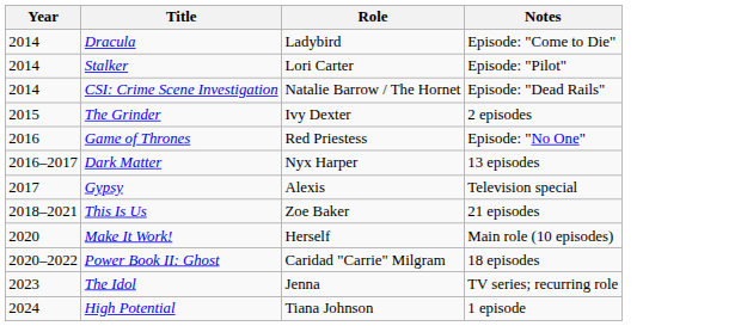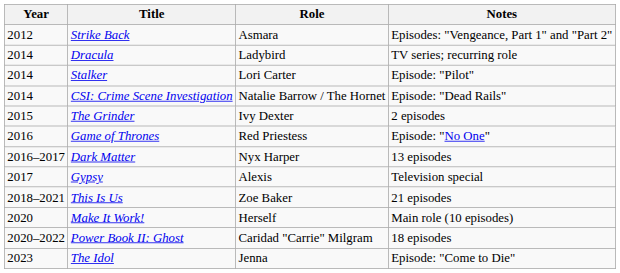+ row: 2012 | Strike Back | Asmara | Episodes: "Vengeance, Part 1" and "Part 2"
Dracula | Notes: Episode: "Come to Die" -> TV series; recurring role
The Idol | Notes: TV series; recurring role -> Episode: "Come to Die"
- row: 2024 | High Potential | Tiana Johnson | 1 episode
